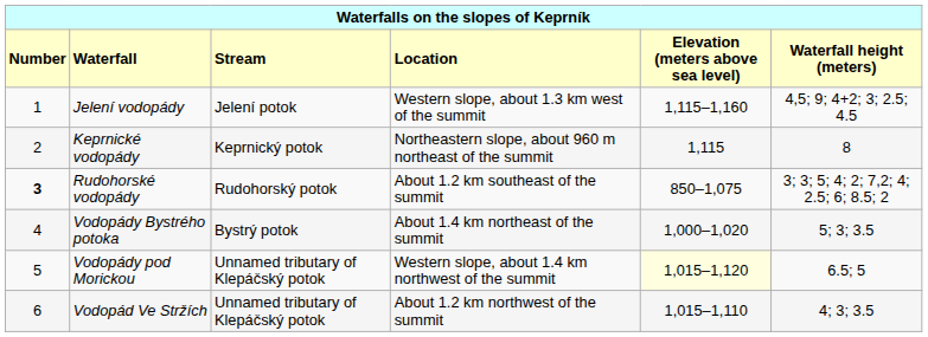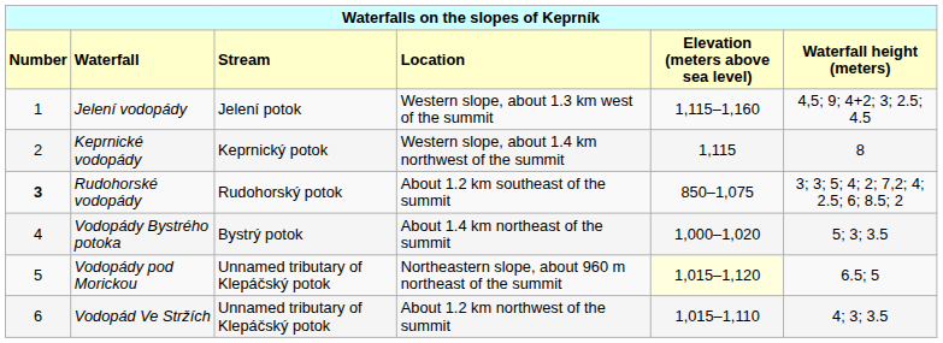Keprnické vodopády | column 4: Northeastern slope, about 960 m northeast of the summit -> Western slope, about 1.4 km northwest of the summit
Vodopády pod Morickou | column 4: Western slope, about 1.4 km northwest of the summit -> Northeastern slope, about 960 m northeast of the summit
